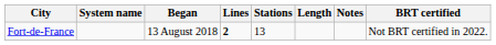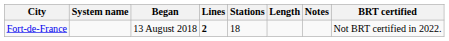Fort-de-France | Stations: 13 -> 18
